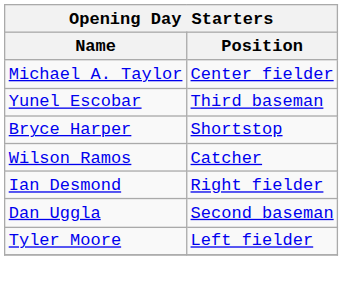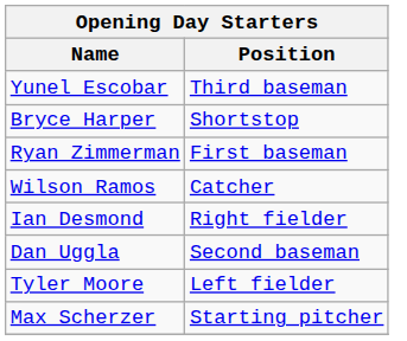- row: Michael A. Taylor | Center fielder
+ row: Ryan Zimmerman | First baseman
+ row: Max Scherzer | Starting pitcher
